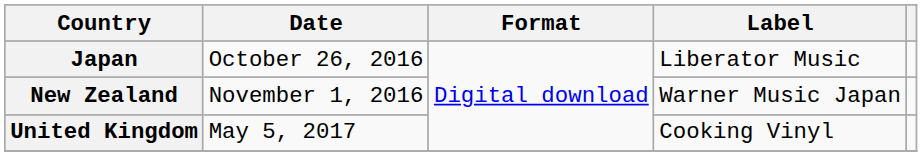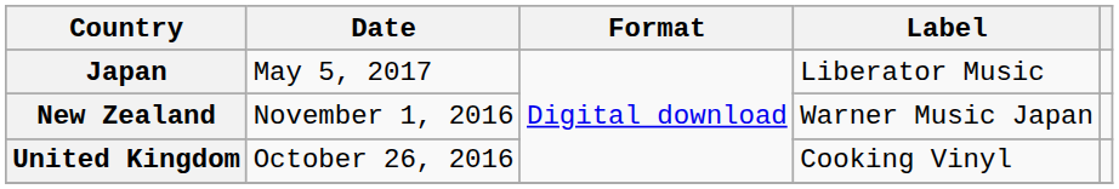Japan | Date: October 26, 2016 -> May 5, 2017
United Kingdom | Date: May 5, 2017 -> October 26, 2016
